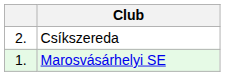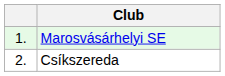rows swapped: Marosvásárhelyi SE <-> Csíkszereda
